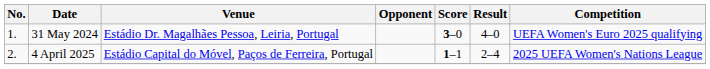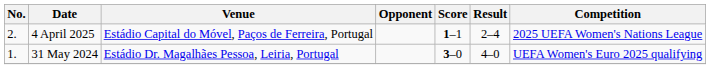rows swapped: 31 May 2024 <-> 4 April 2025
